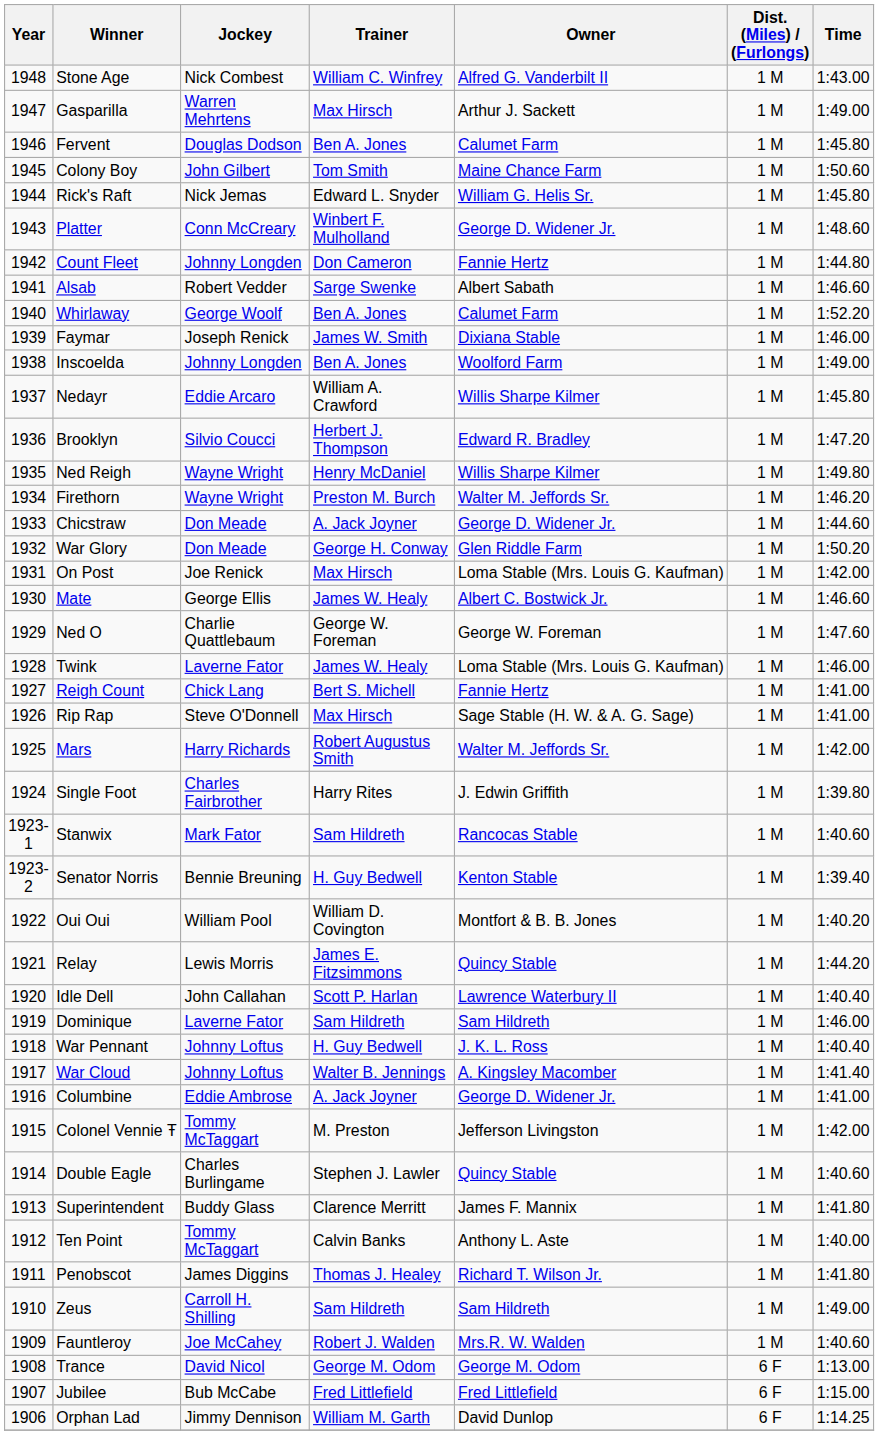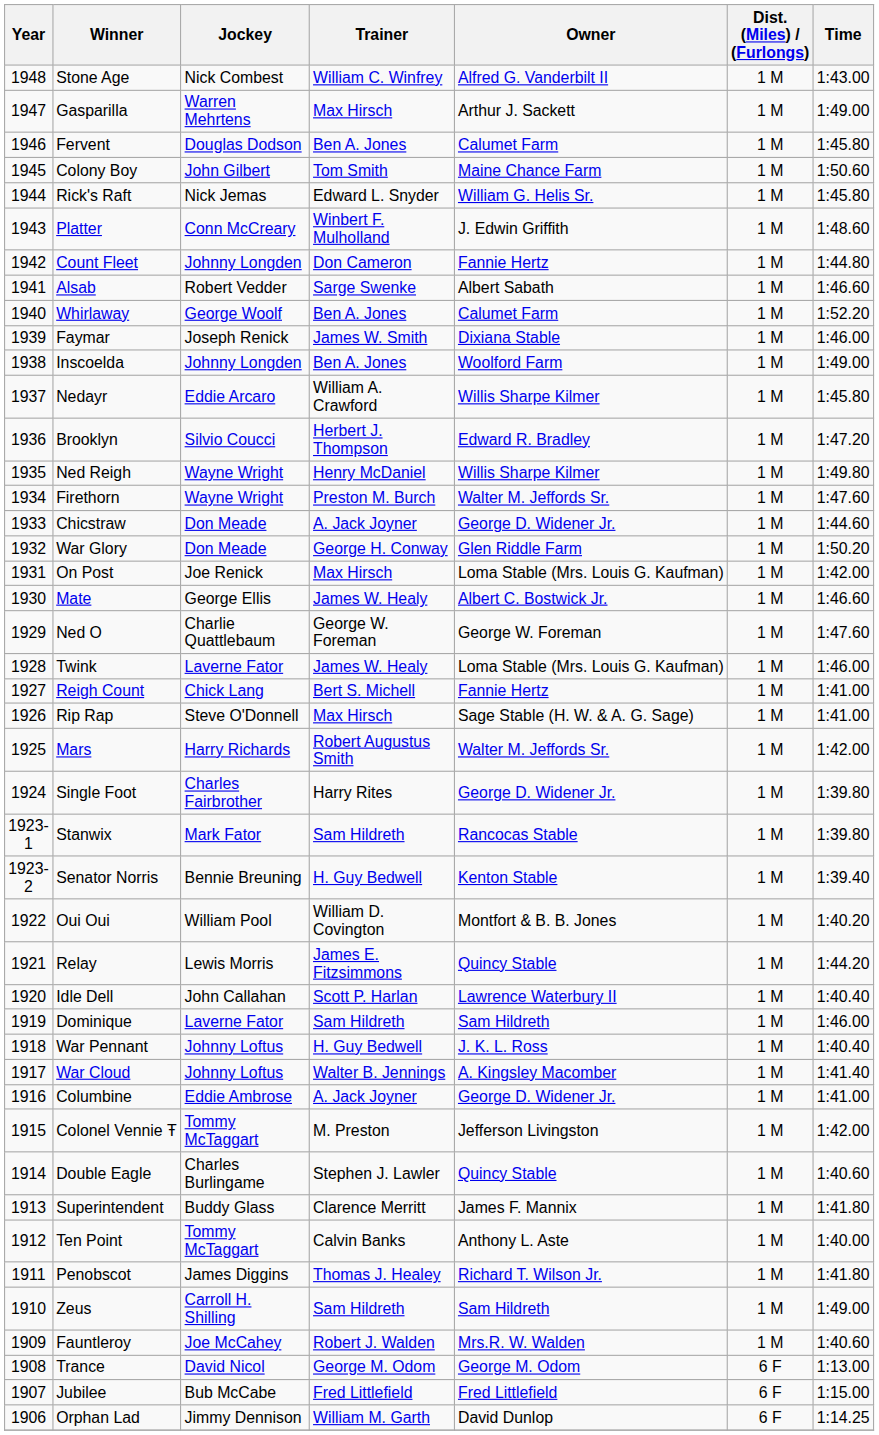Platter | Owner: George D. Widener Jr. -> J. Edwin Griffith
Firethorn | Time: 1:46.20 -> 1:47.60
Single Foot | Owner: J. Edwin Griffith -> George D. Widener Jr.
Stanwix | Time: 1:40.60 -> 1:39.80
